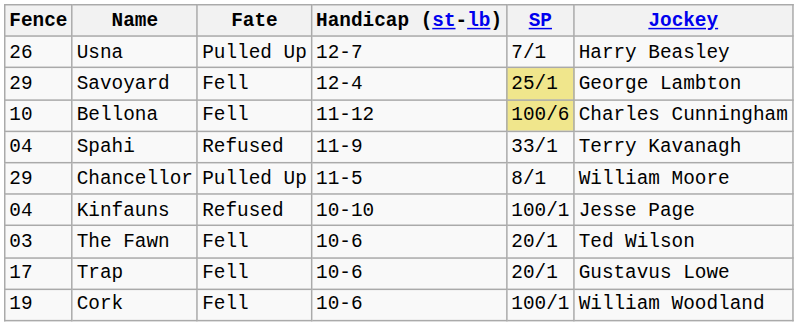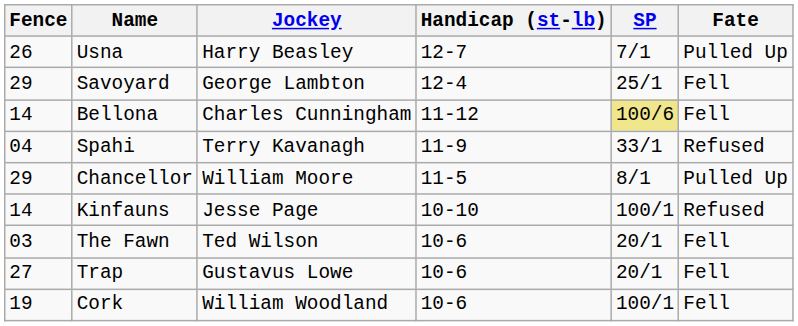columns swapped: Jockey <-> Fate
Savoyard | SP: khaki background -> no background
Bellona | Fence: 10 -> 14
Kinfauns | Fence: 04 -> 14
Trap | Fence: 17 -> 27
